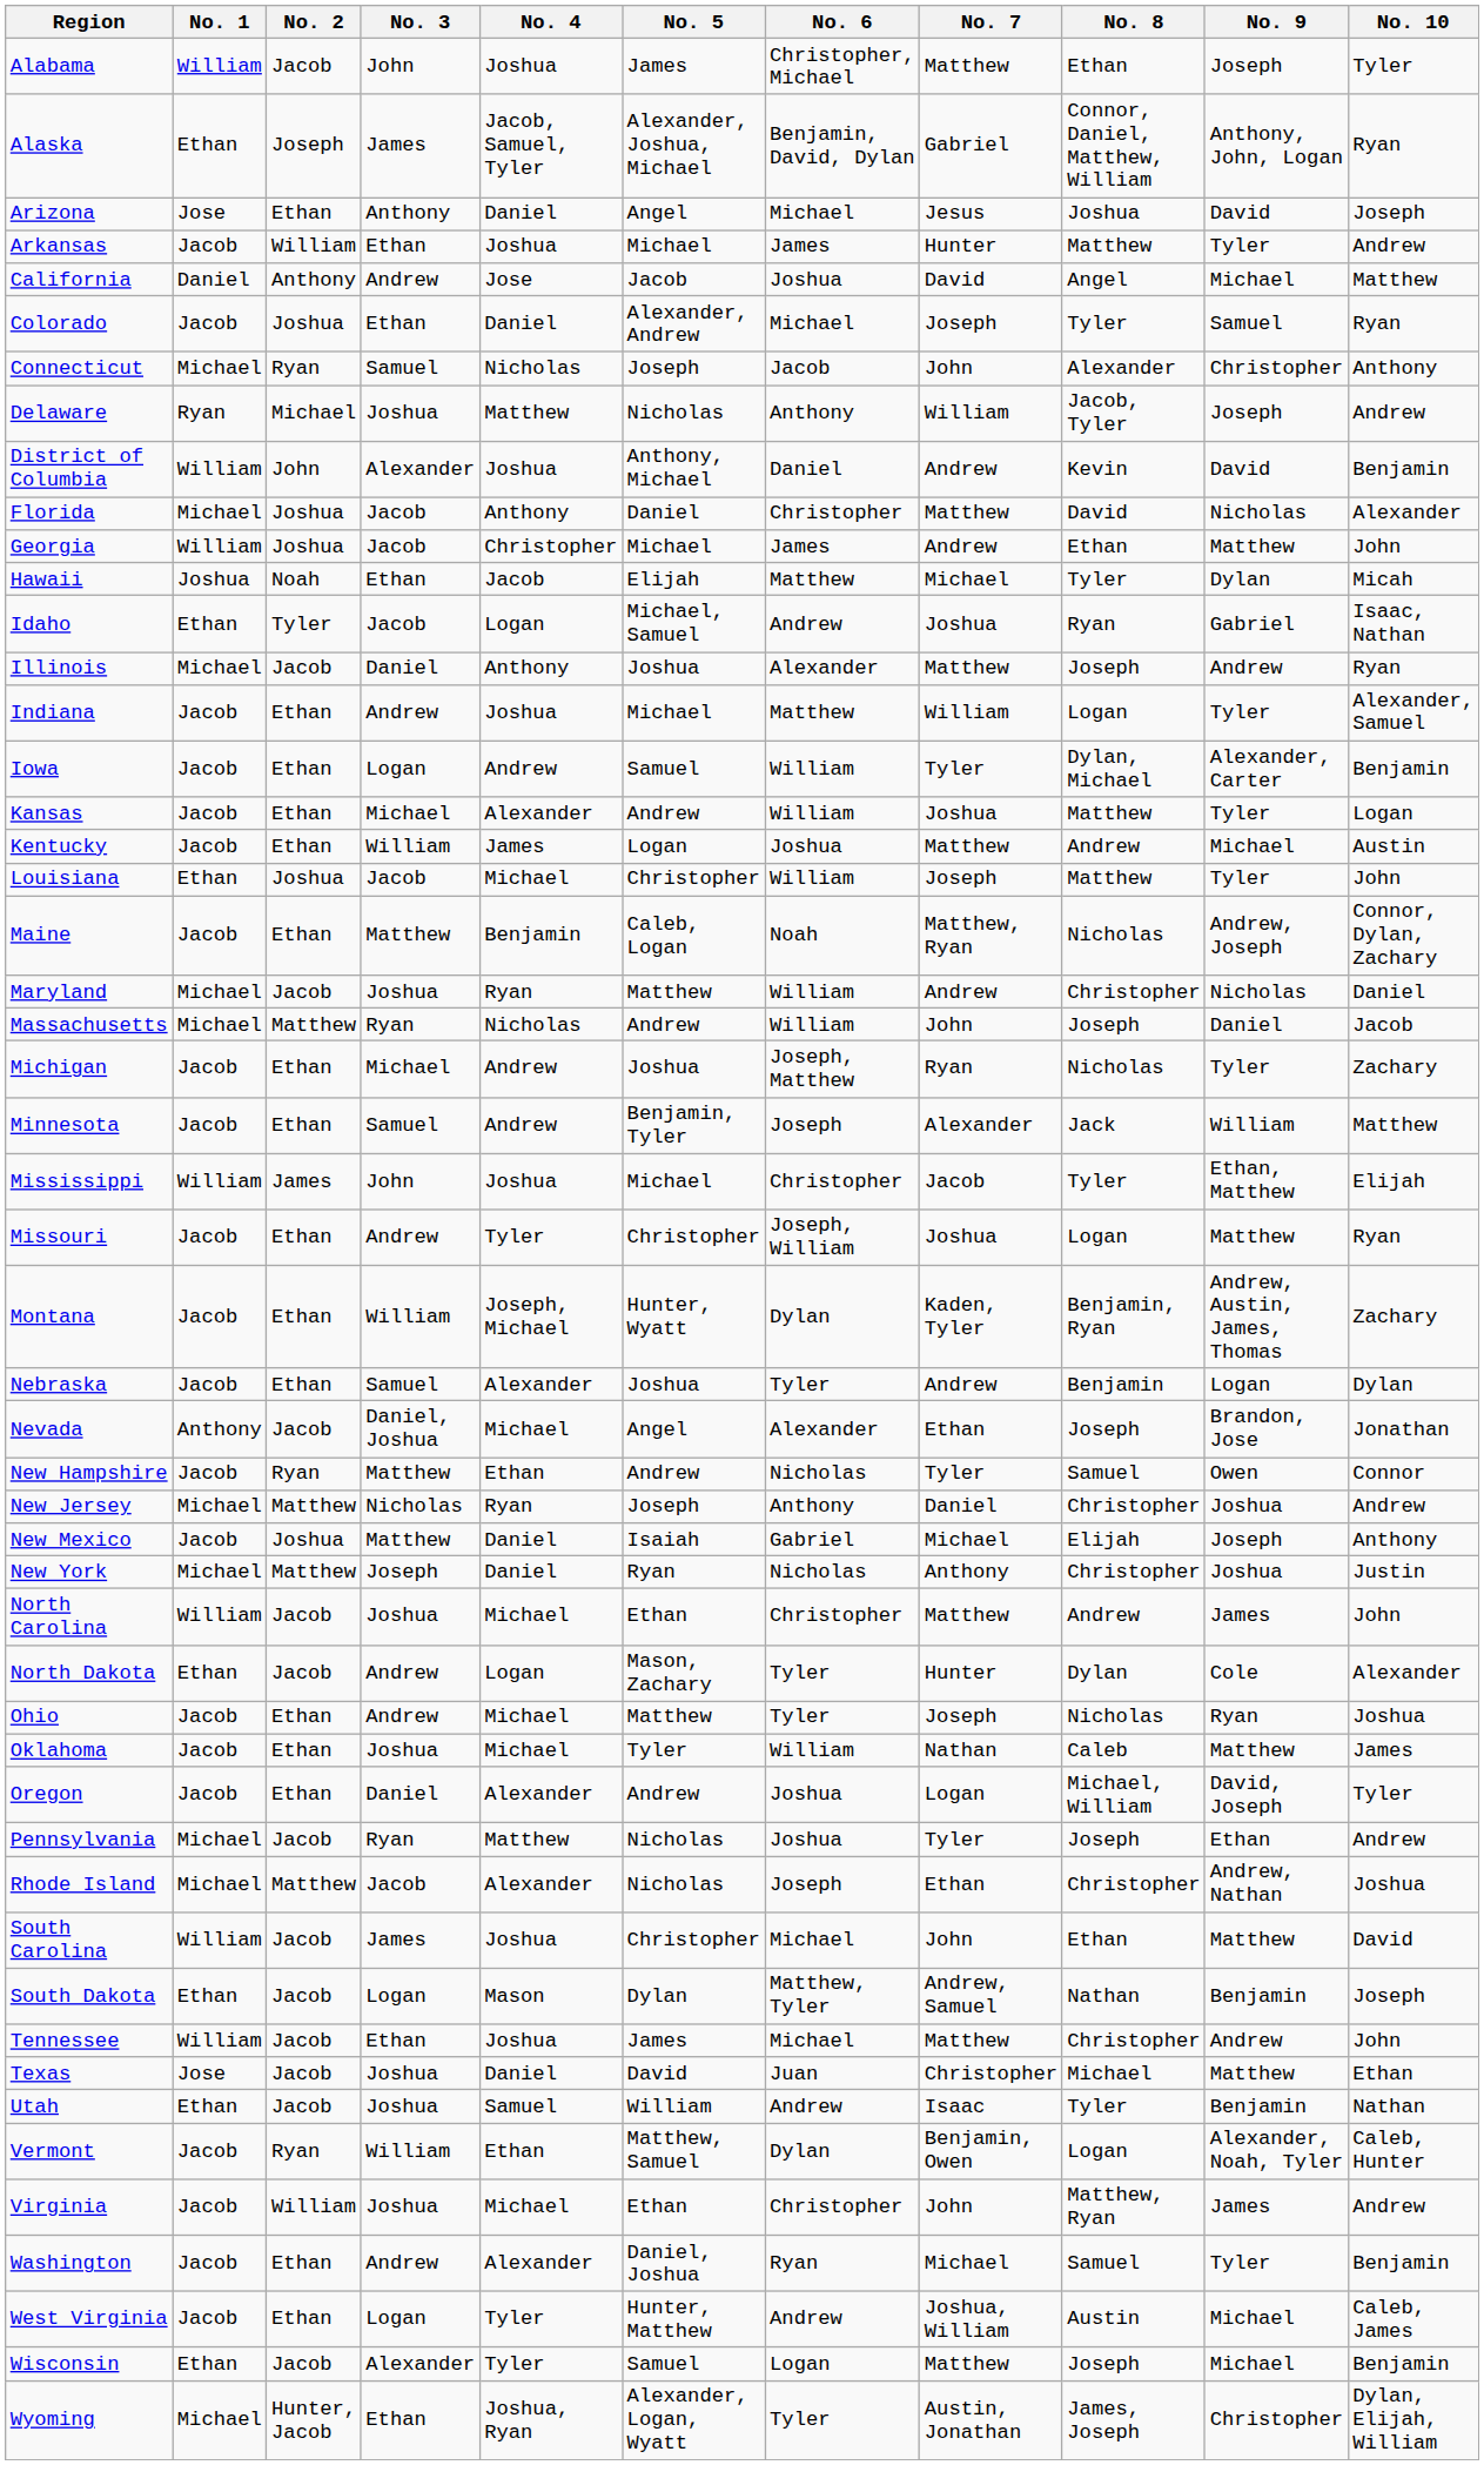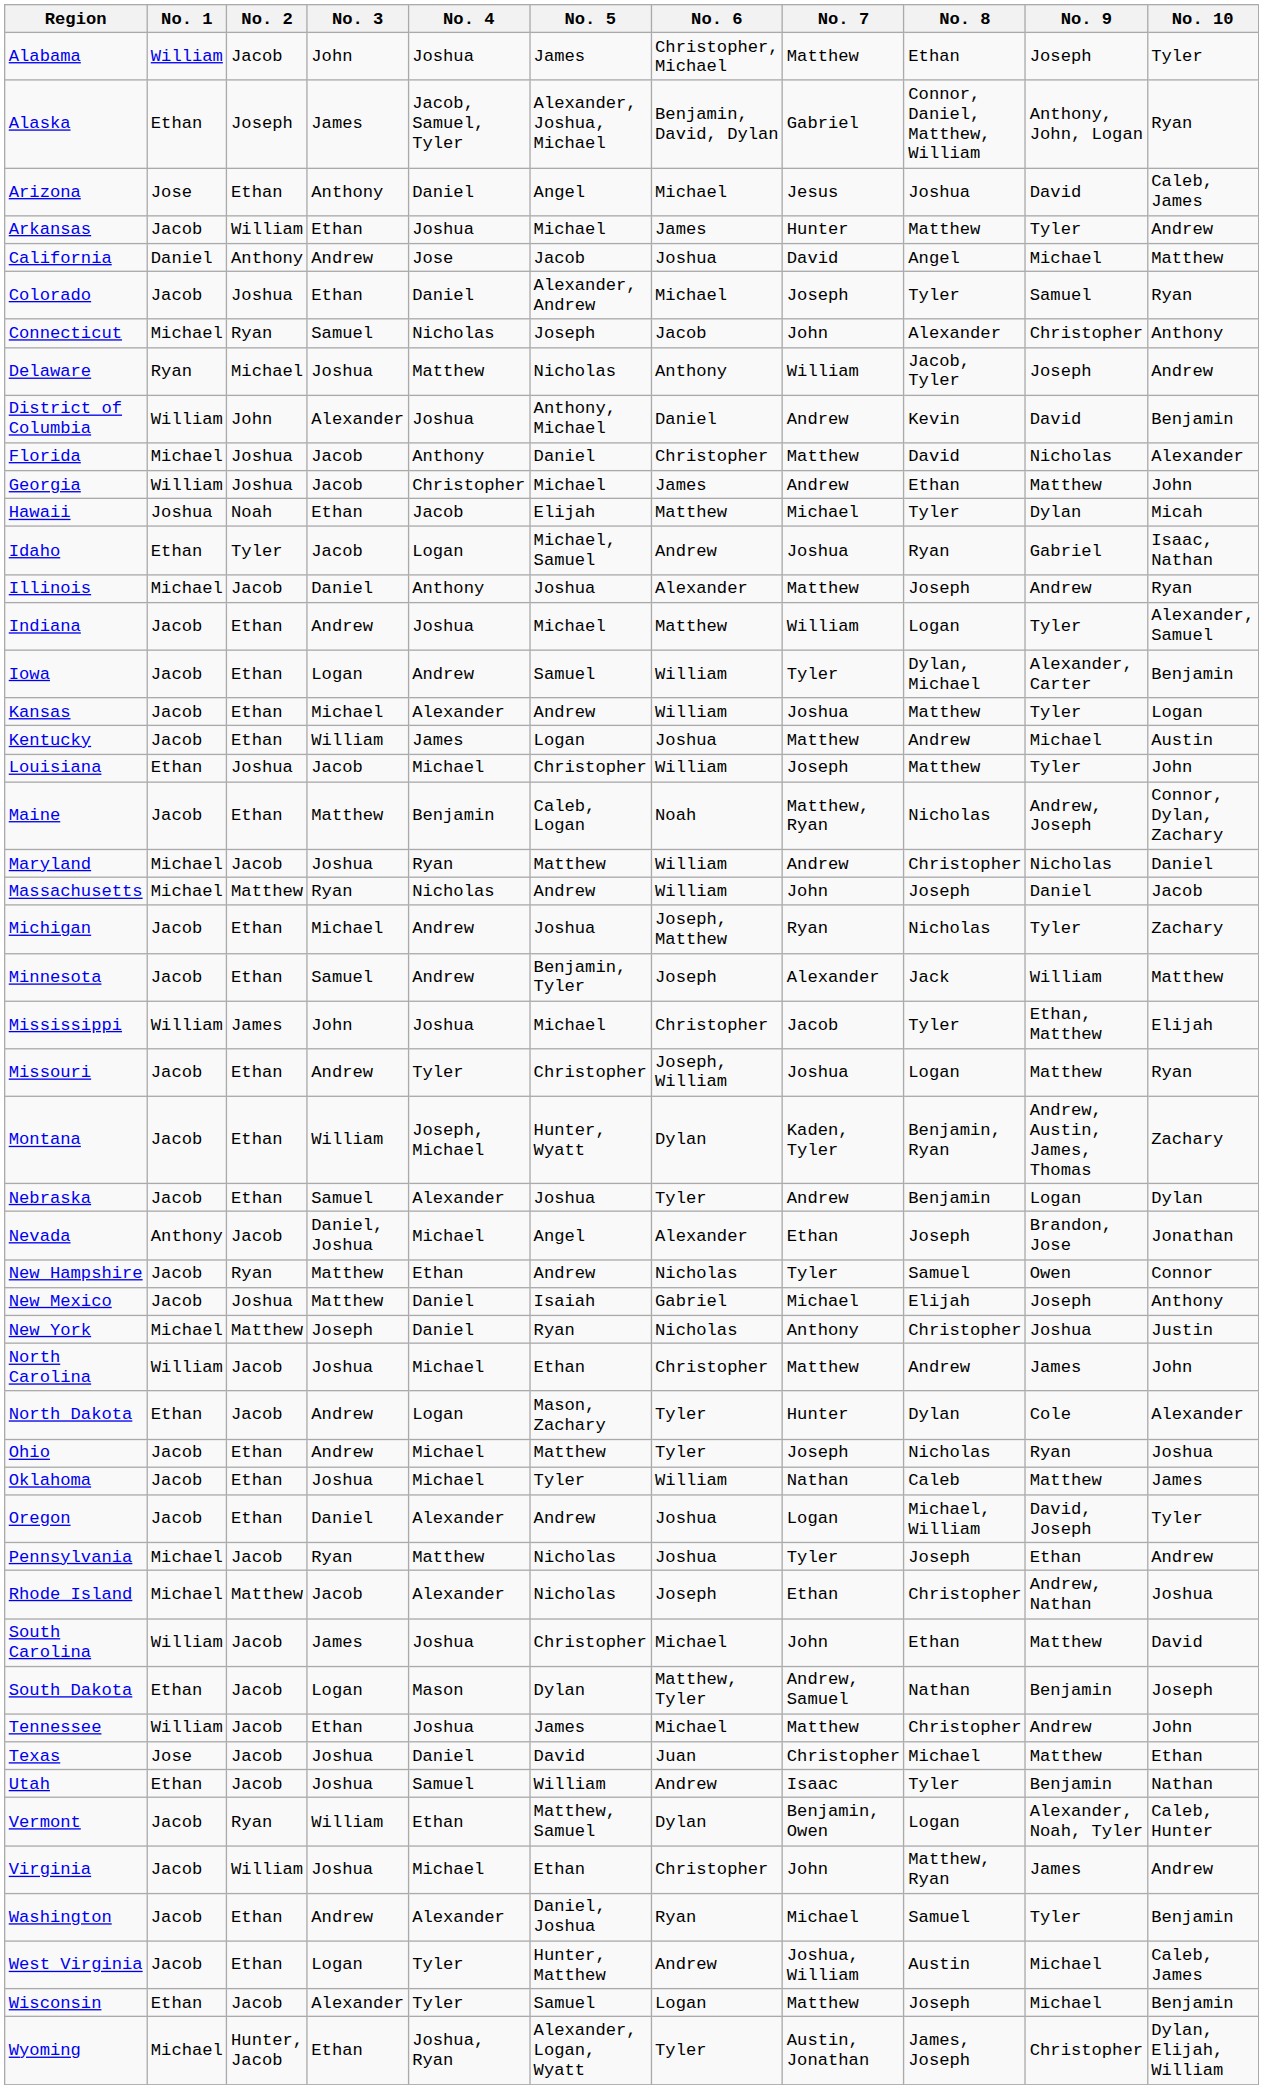Arizona | No. 10: Joseph -> Caleb, James
- row: New Jersey | Michael | Matthew | Nicholas | Ryan | Joseph | Anthony | Daniel | Christopher | Joshua | Andrew
